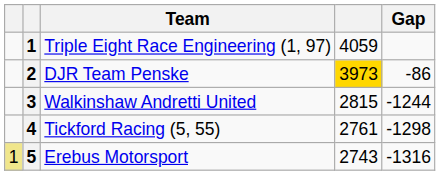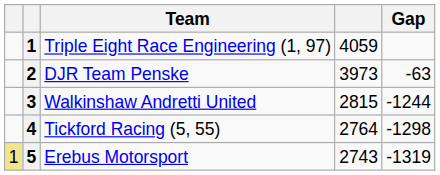DJR Team Penske | column 4: gold background -> no background
DJR Team Penske | Gap: -86 -> -63
Tickford Racing (5, 55) | column 4: 2761 -> 2764
Erebus Motorsport | Gap: -1316 -> -1319
